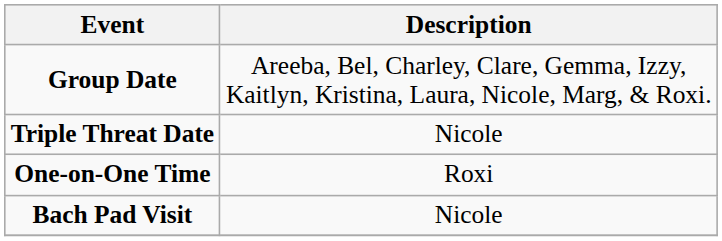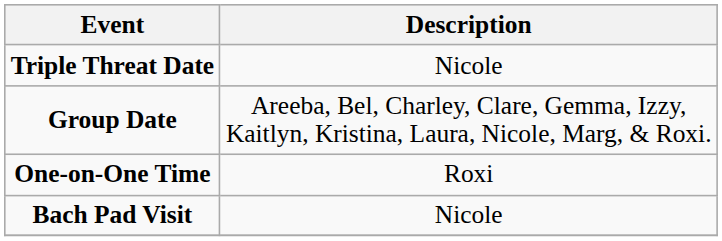rows swapped: Triple Threat Date <-> Group Date
